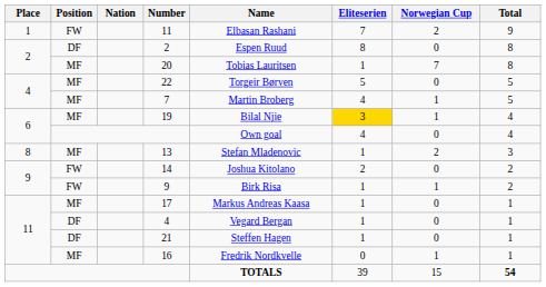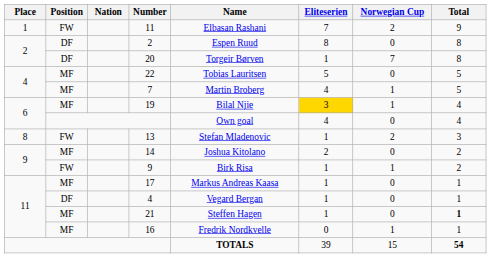20 | Position: MF -> DF
20 | Name: Tobias Lauritsen -> Torgeir Børven
22 | Name: Torgeir Børven -> Tobias Lauritsen
13 | Position: MF -> FW
14 | Position: FW -> MF
21 | Position: DF -> MF
21 | Total: normal -> bold
